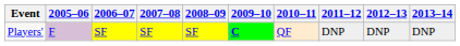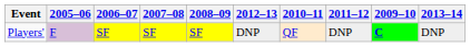columns swapped: 2009–10 <-> 2012–13
